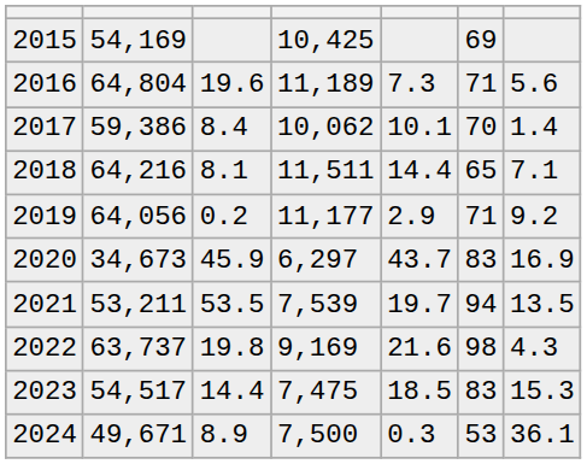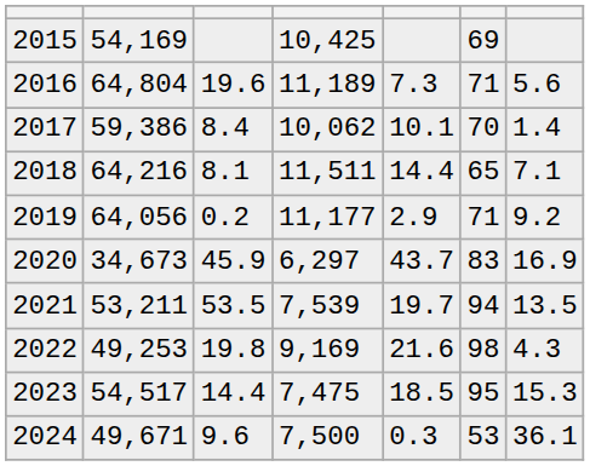2022 | column 2: 63,737 -> 49,253
2023 | column 6: 83 -> 95
2024 | column 3: 8.9 -> 9.6
